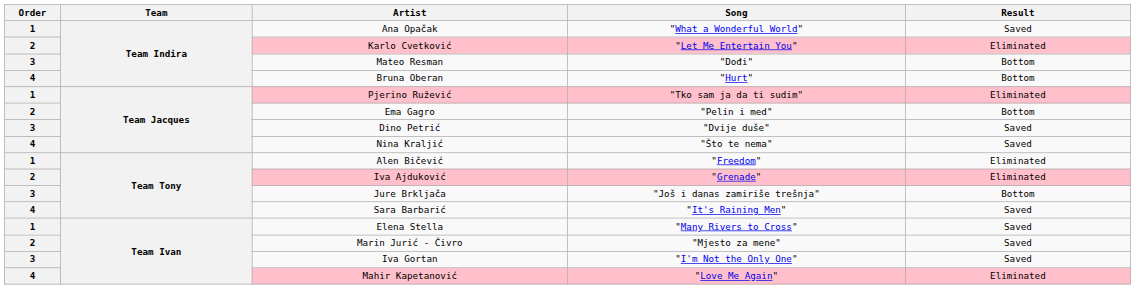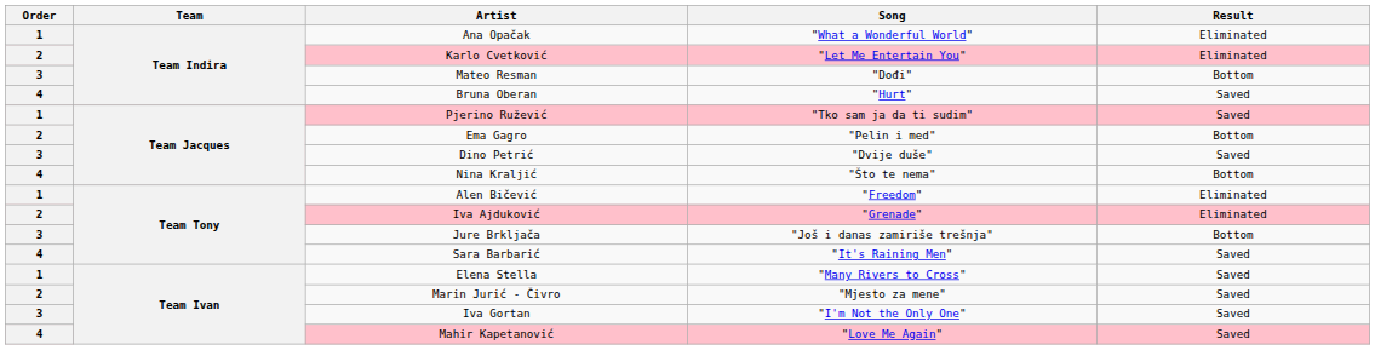Ana Opačak | Result: Saved -> Eliminated
Bruna Oberan | Result: Bottom -> Saved
Pjerino Ružević | Result: Eliminated -> Saved
Nina Kraljić | Result: Saved -> Bottom
Mahir Kapetanović | Result: Eliminated -> Saved
